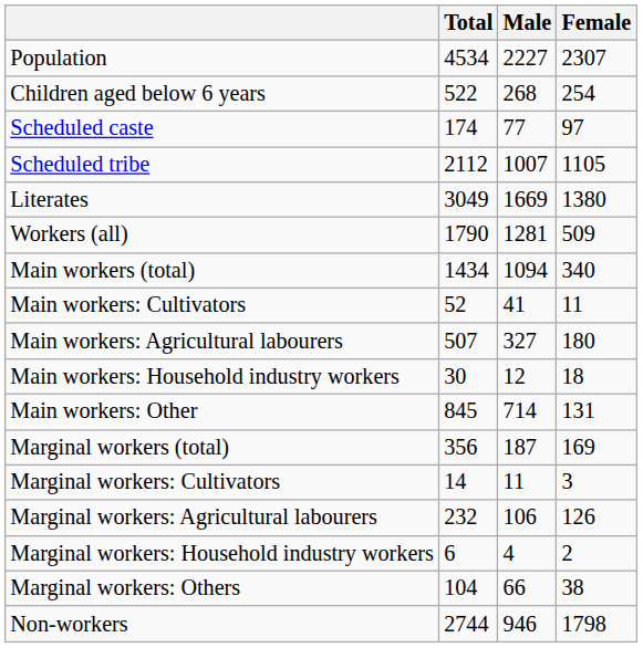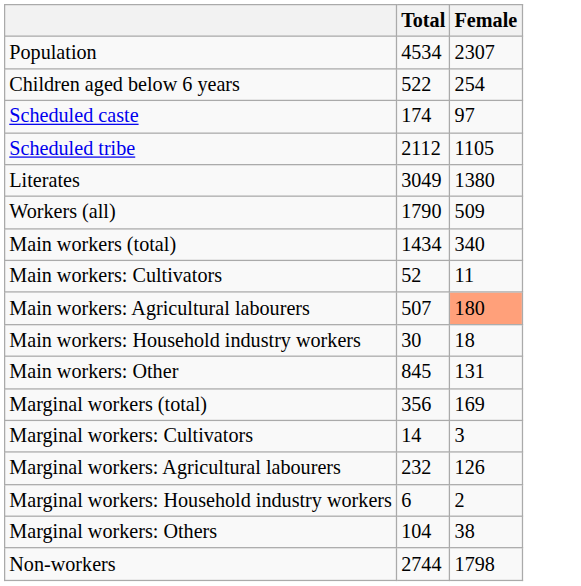- column: Male | 2227 | 268 | 77 | 1007 | 1669 | 1281 | 1094 | 41 | 327 | 12 | 714 | 187 | 11 | 106 | 4 | 66 | 946
Main workers: Agricultural labourers | Female: no background -> lightsalmon background
